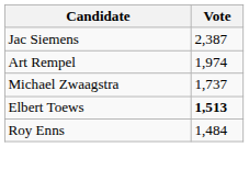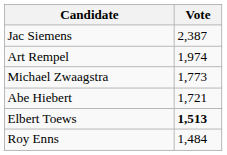Michael Zwaagstra | Vote: 1,737 -> 1,773
+ row: Abe Hiebert | 1,721
